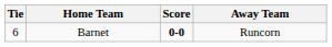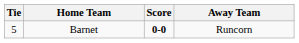Barnet | Tie: 6 -> 5
